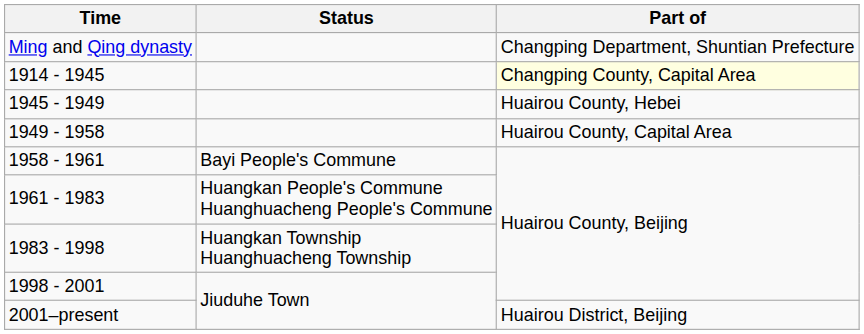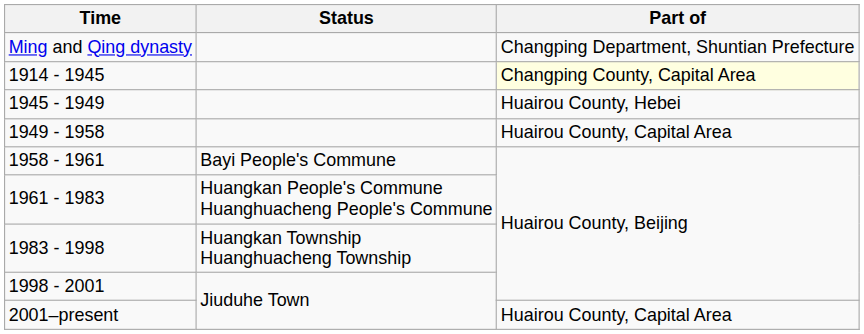2001–present | Part of: Huairou District, Beijing -> Huairou County, Capital Area
